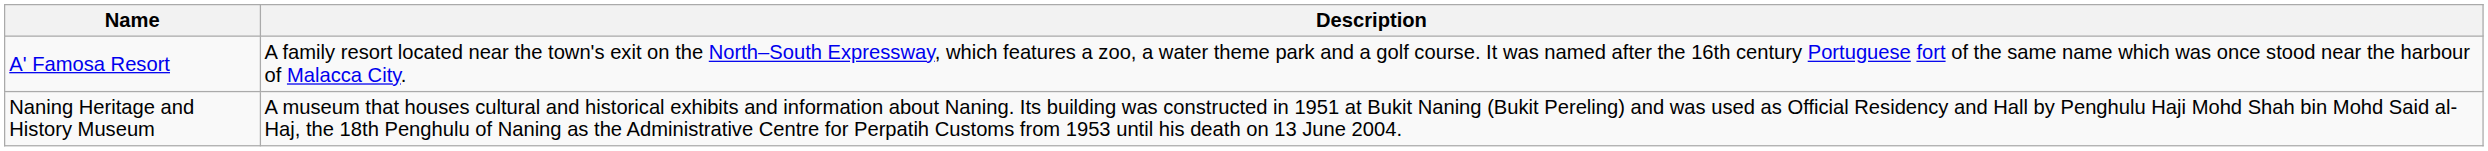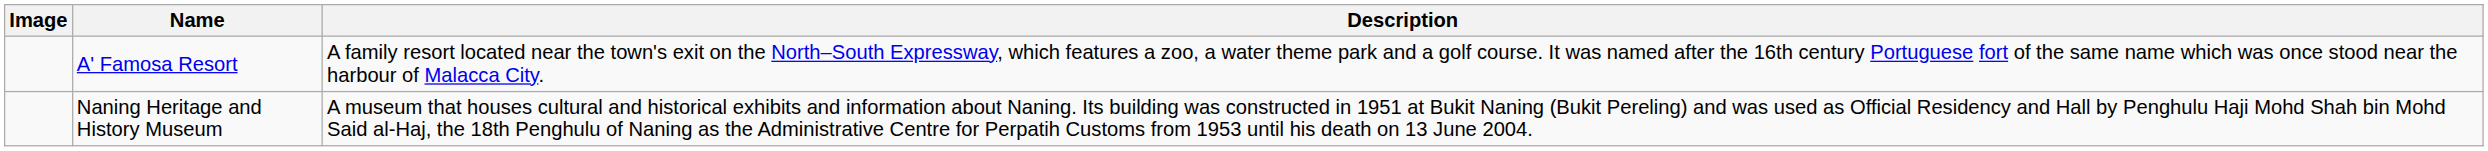+ column: Image
